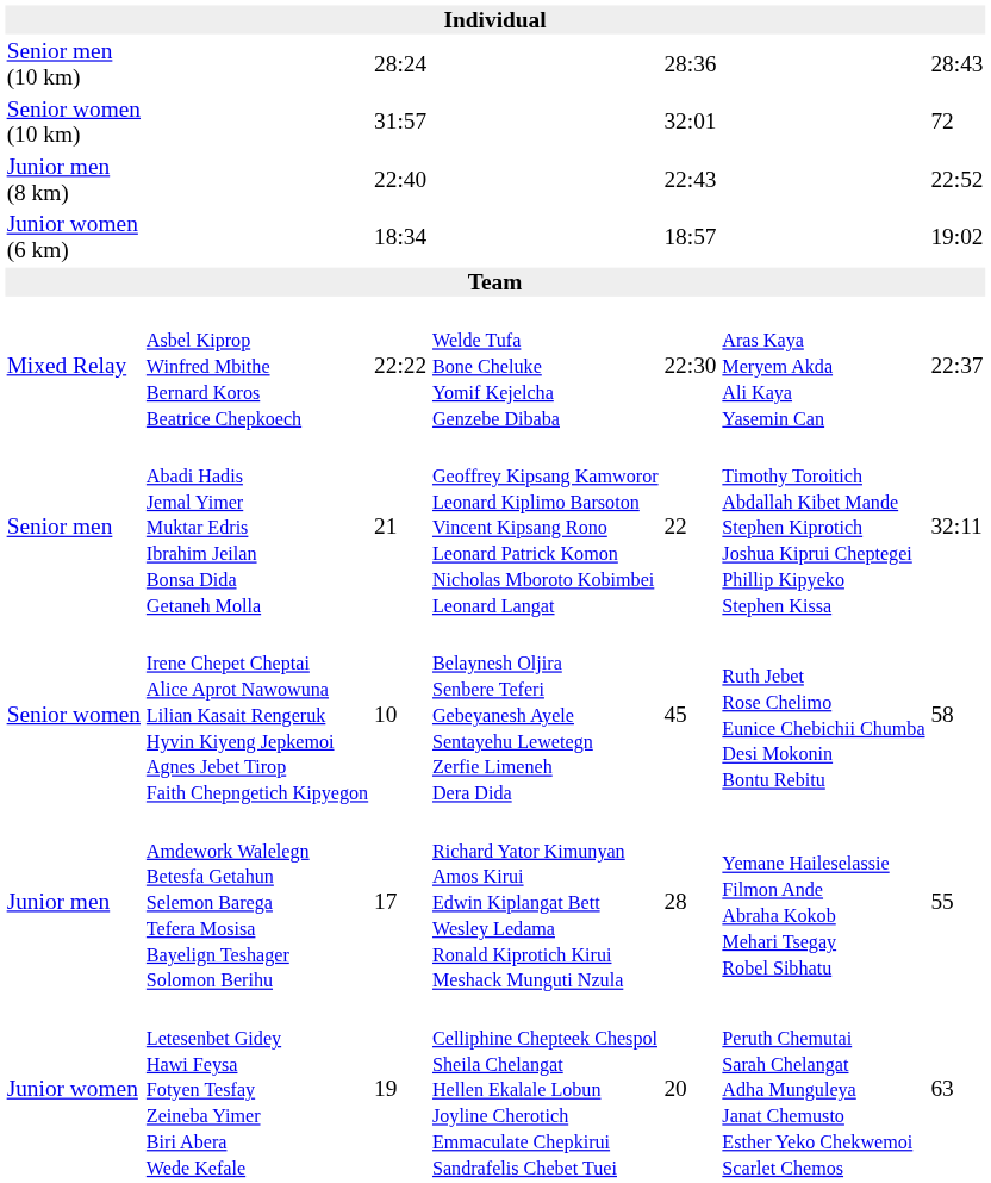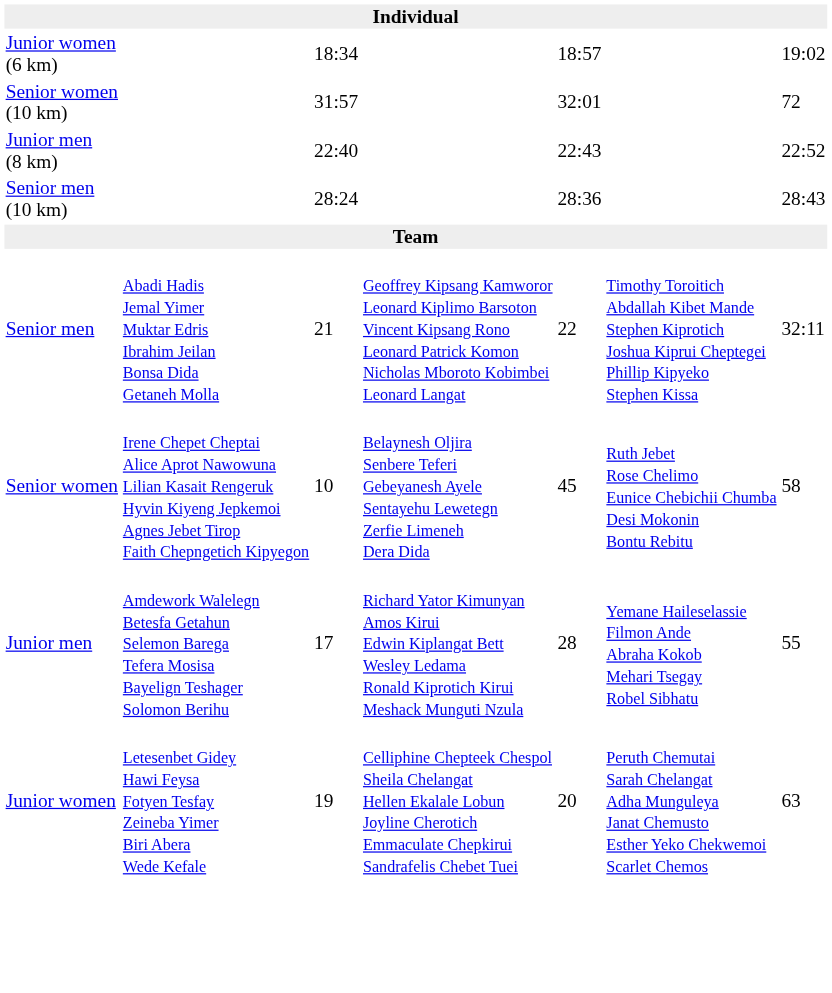rows swapped: Senior men (10 km) <-> Junior women (6 km)
- row: Mixed Relay | Asbel Kiprop Winfred Mbithe Bernard Koros Beatrice Chepkoech | 22:22 | Welde Tufa Bone Cheluke Yomif Kejelcha Genzebe Dibaba | 22:30 | Aras Kaya Meryem Akda Ali Kaya Yasemin Can | 22:37
